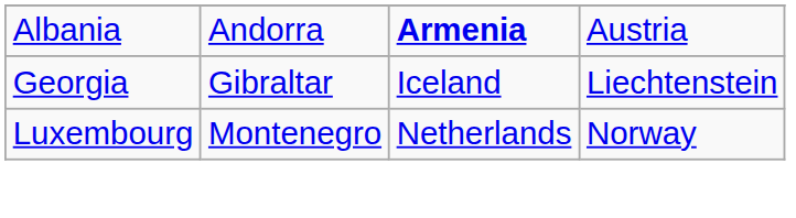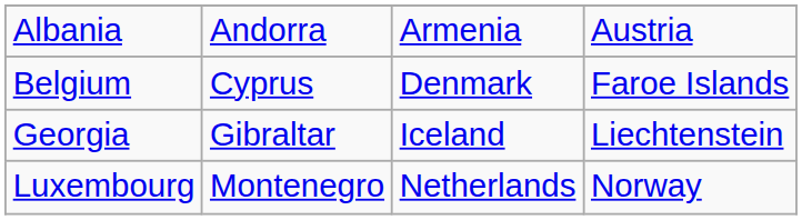Albania | column 3: bold -> normal
+ row: Belgium | Cyprus | Denmark | Faroe Islands
